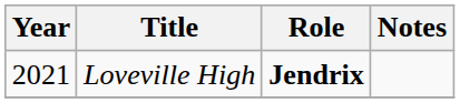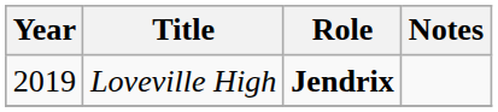Loveville High | Year: 2021 -> 2019
